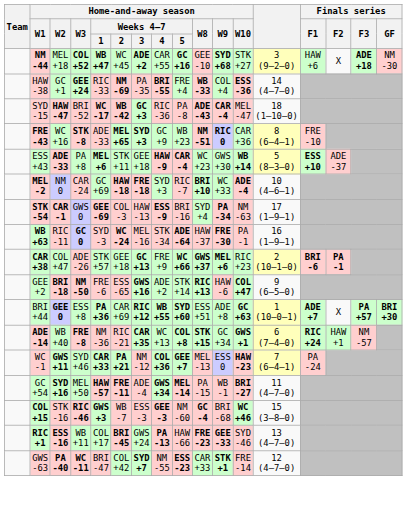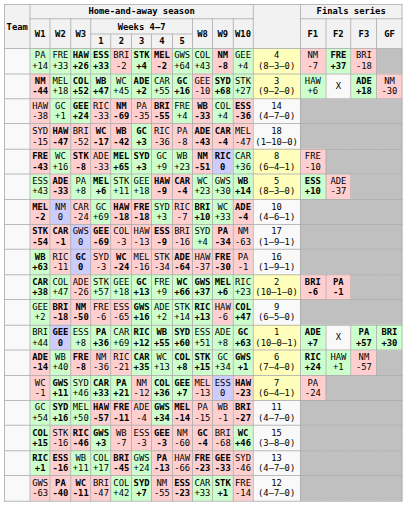+ row: PA +14 | FRE +33 | HAW +26 | ESS +33 | BRI -2 | STK +4 | MEL -2 | GWS +64 | COL +43 | NM -8 | GEE +4 | 4 (8–3–0) | NM -7 | FRE +37 | BRI -18
